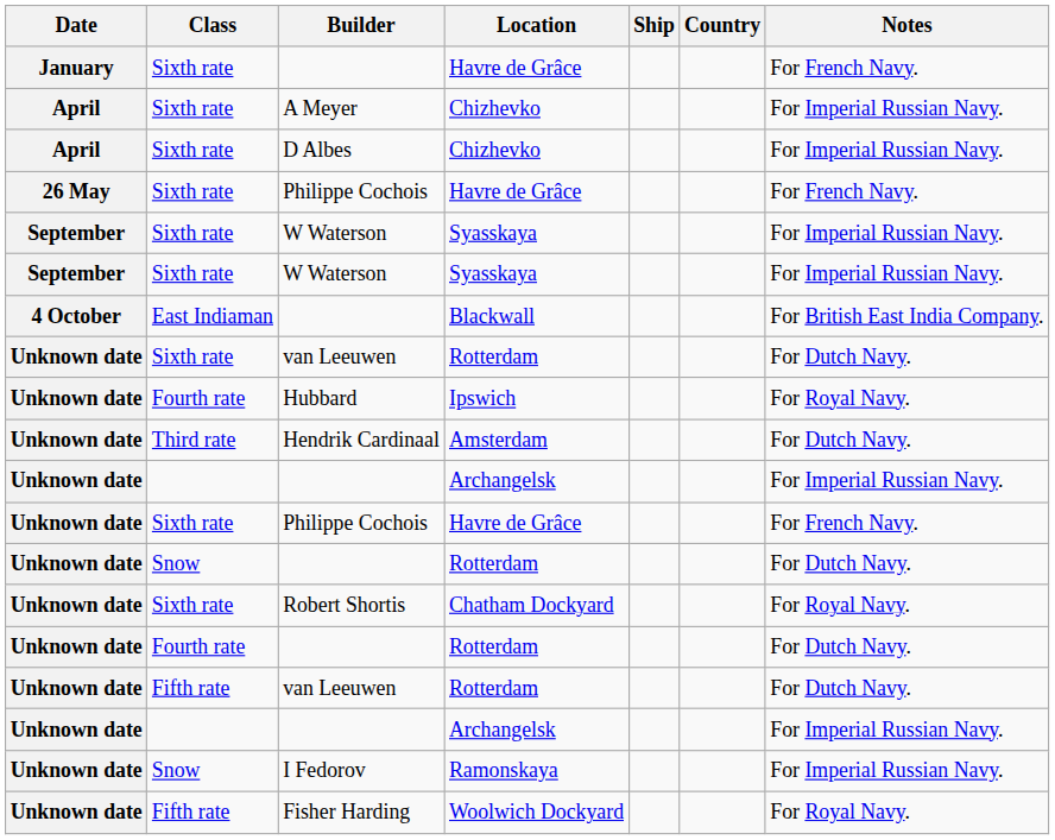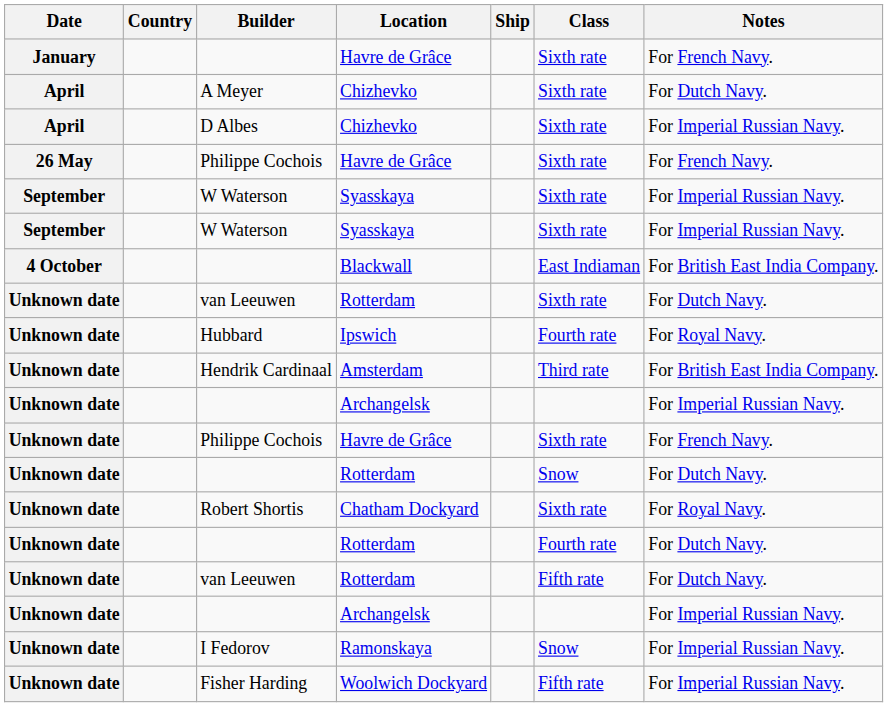columns swapped: Country <-> Class
A Meyer | Notes: For Imperial Russian Navy. -> For Dutch Navy.
Hendrik Cardinaal | Notes: For Dutch Navy. -> For British East India Company.
Fisher Harding | Notes: For Royal Navy. -> For Imperial Russian Navy.
